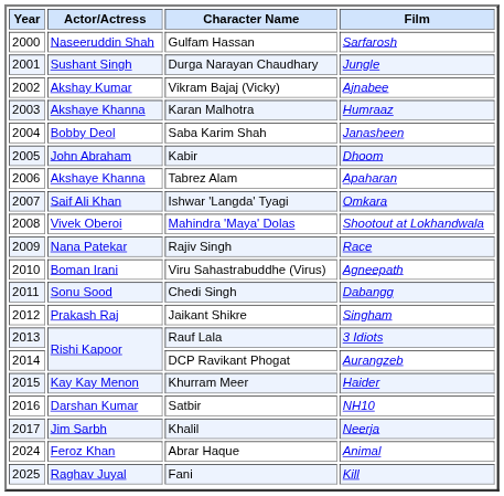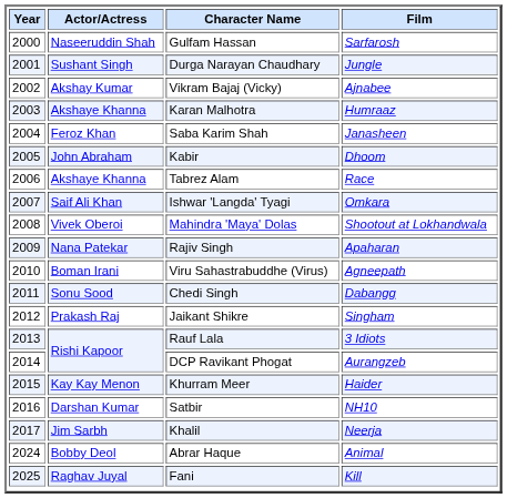Saba Karim Shah | Actor/Actress: Bobby Deol -> Feroz Khan
Tabrez Alam | Film: Apaharan -> Race
Rajiv Singh | Film: Race -> Apaharan
Abrar Haque | Actor/Actress: Feroz Khan -> Bobby Deol
